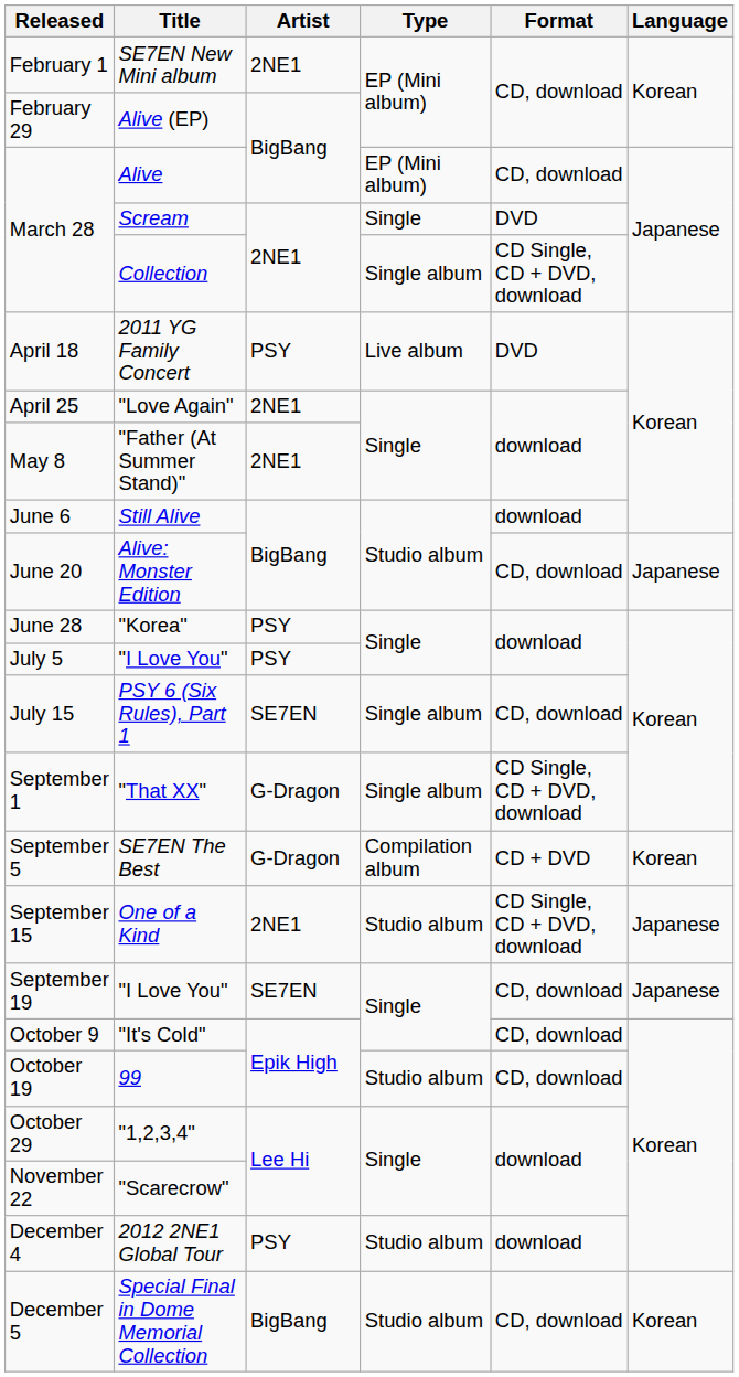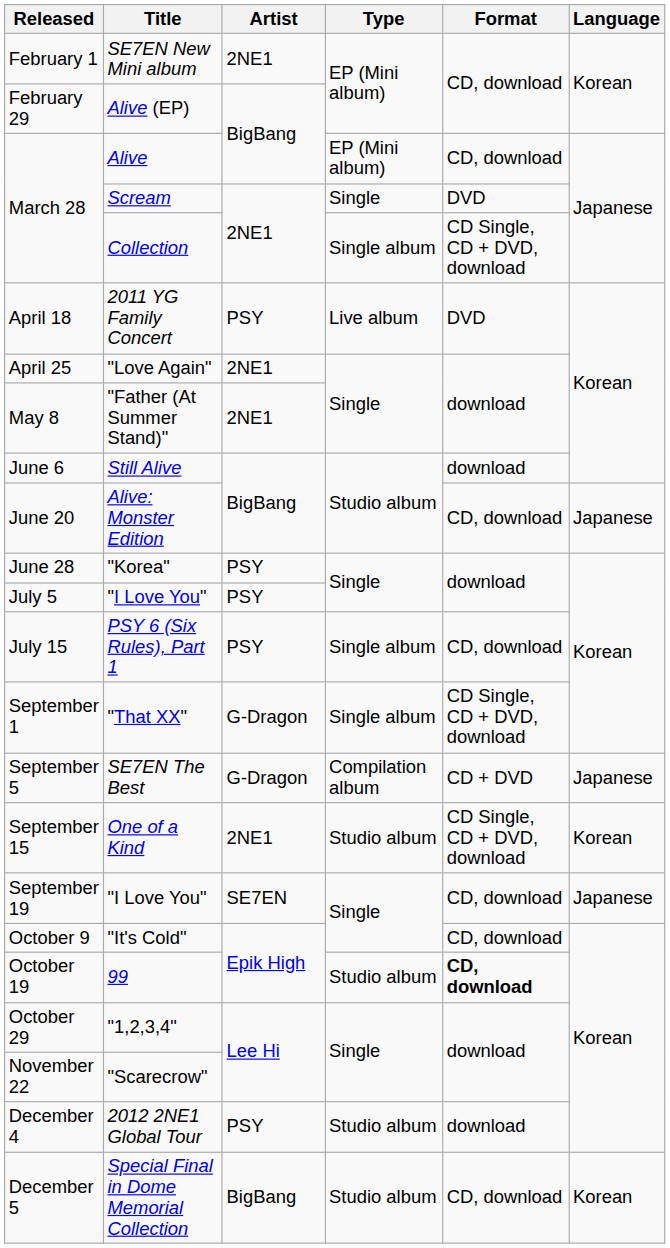PSY 6 (Six Rules), Part 1 | Artist: SE7EN -> PSY
SE7EN The Best | Language: Korean -> Japanese
One of a Kind | Language: Japanese -> Korean
99 | Format: normal -> bold
